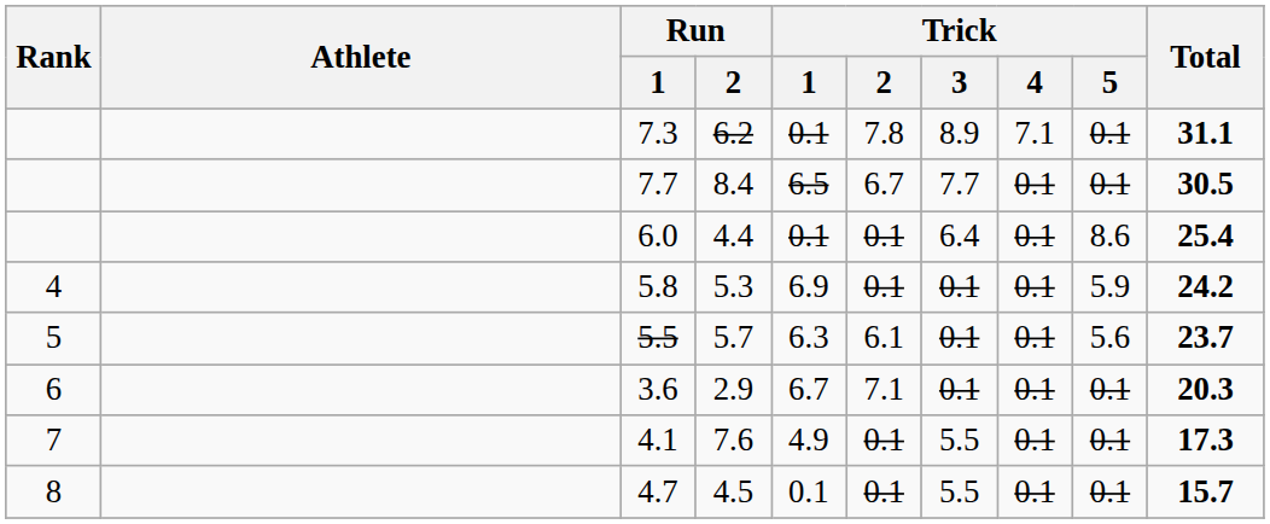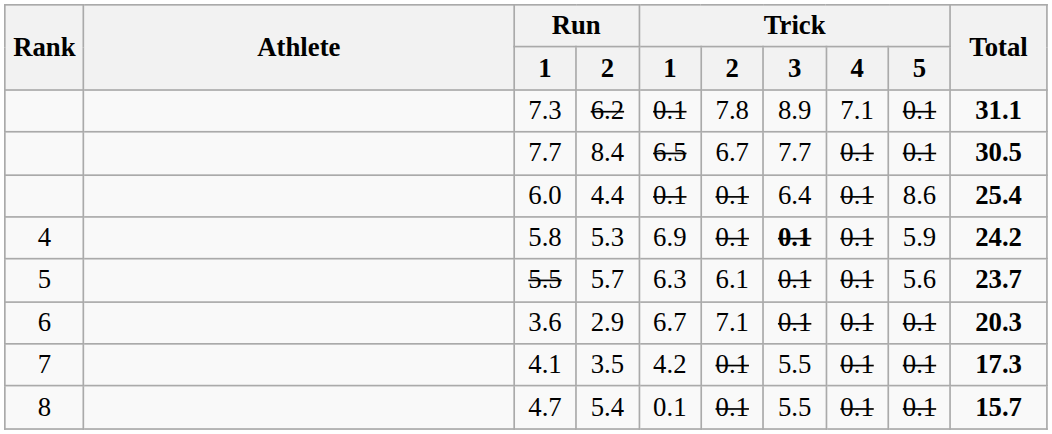5.8 | Trick / 3: normal -> bold
4.1 | Run / 2: 7.6 -> 3.5
4.1 | Trick / 1: 4.9 -> 4.2
4.7 | Run / 2: 4.5 -> 5.4
